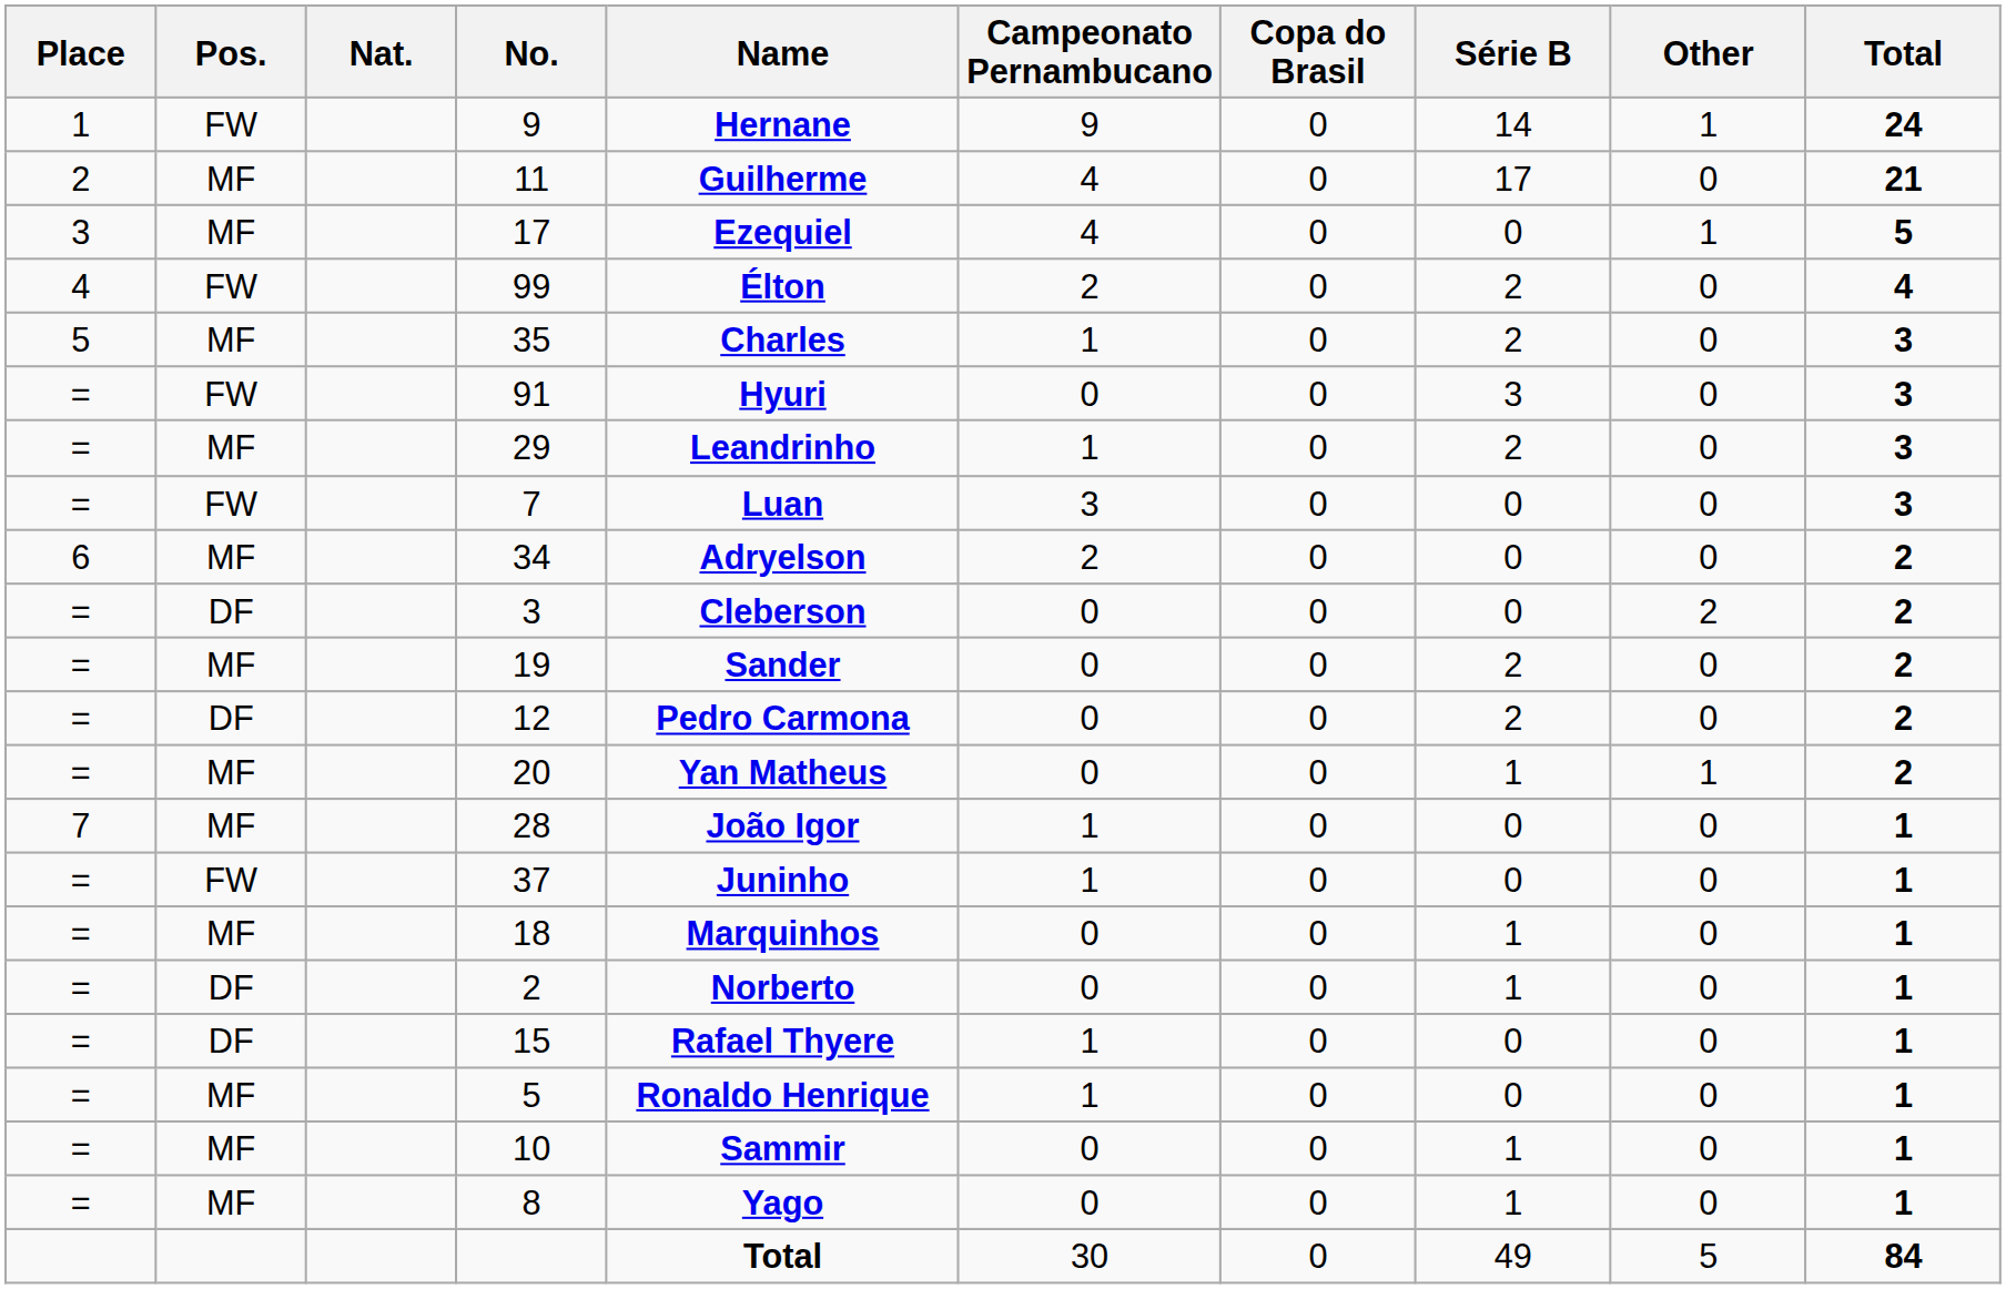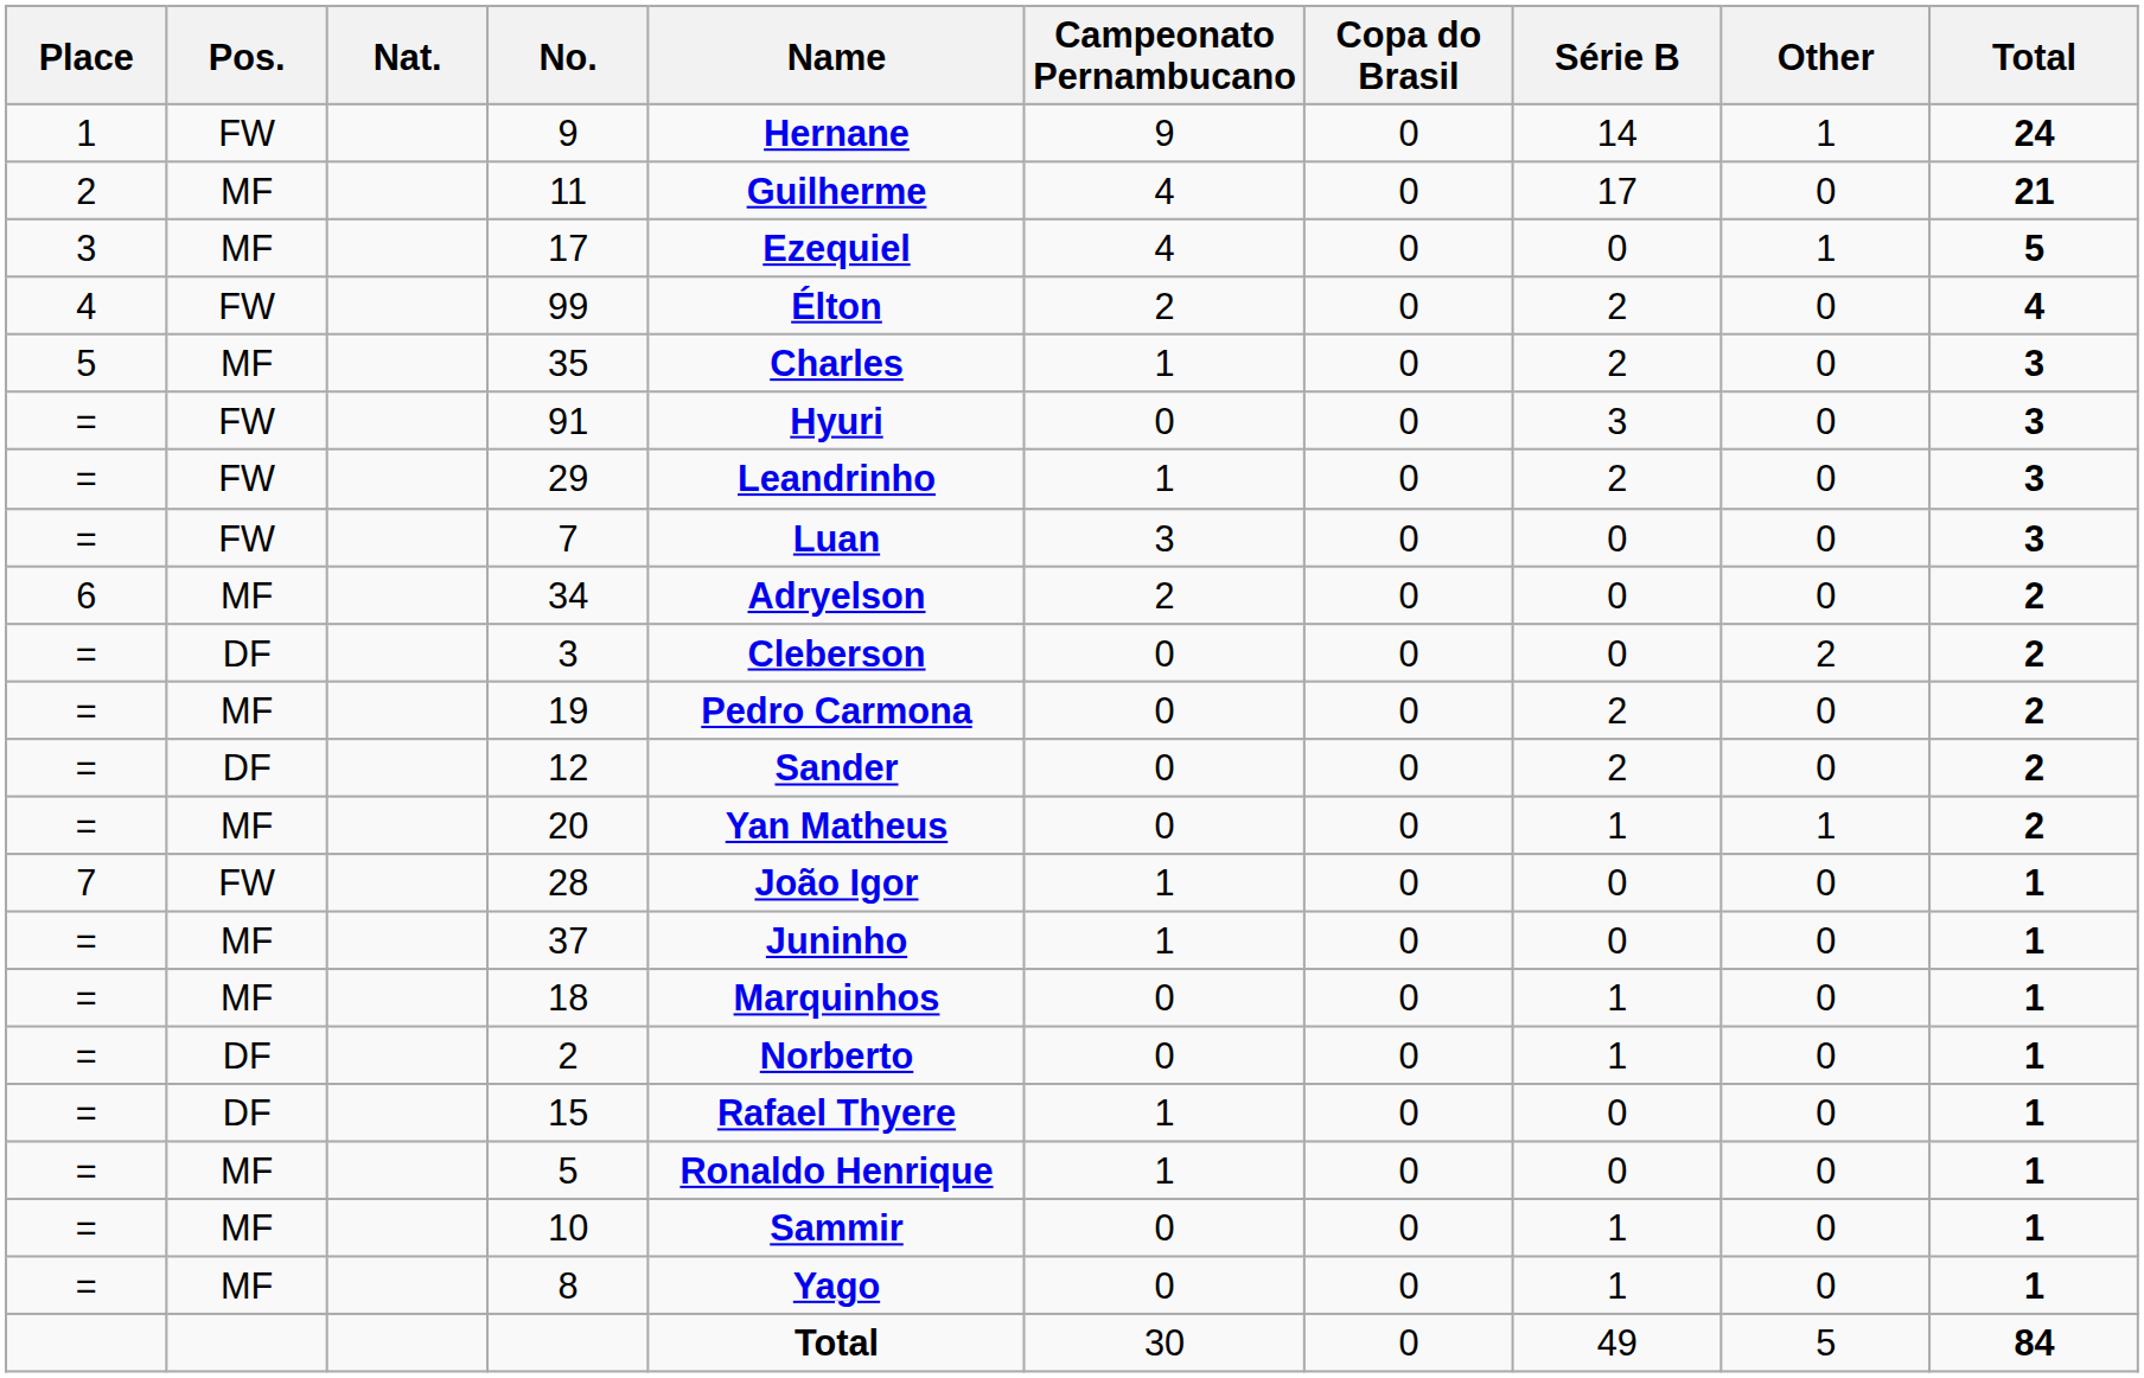29 | Pos.: MF -> FW
19 | Name: Sander -> Pedro Carmona
12 | Name: Pedro Carmona -> Sander
28 | Pos.: MF -> FW
37 | Pos.: FW -> MF
